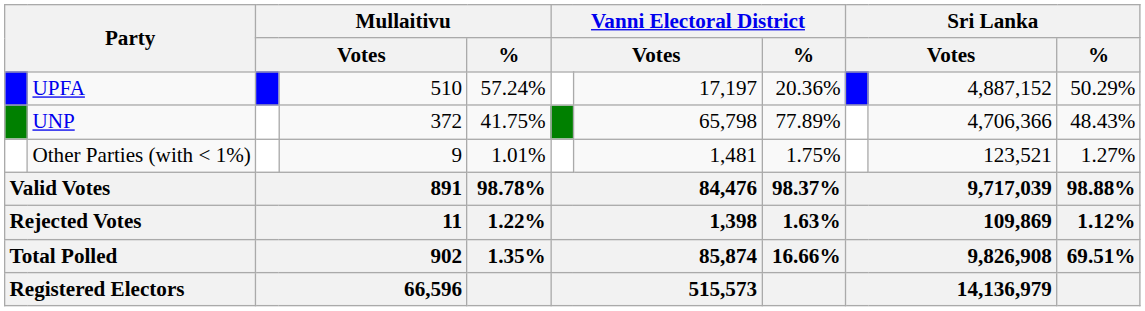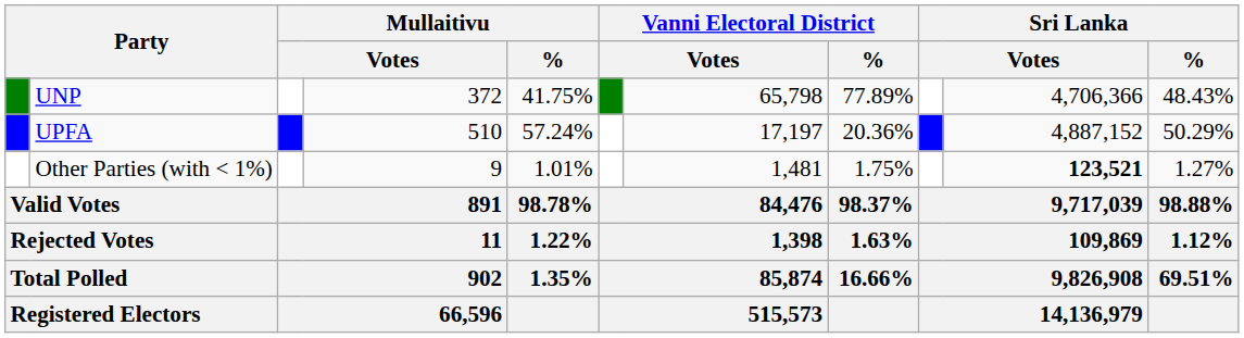rows swapped: UPFA <-> UNP
Other Parties (with < 1%) | column 10: normal -> bold
